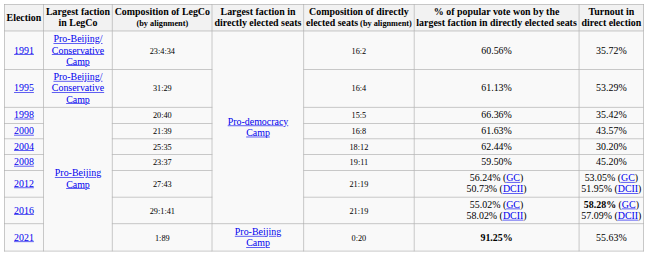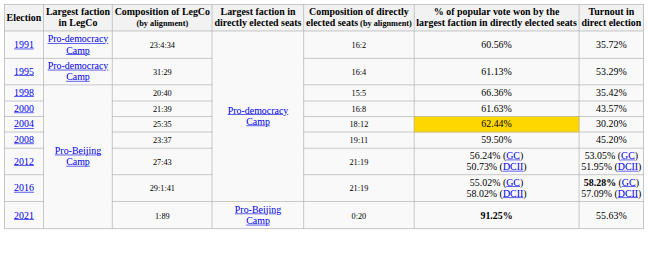1991 | Largest faction in LegCo: Pro-Beijing/ Conservative Camp -> Pro-democracy Camp
1995 | Largest faction in LegCo: Pro-Beijing/ Conservative Camp -> Pro-democracy Camp
2004 | column 6: no background -> gold background
